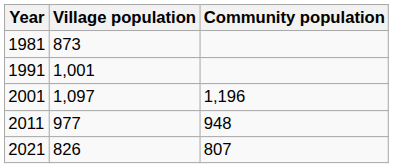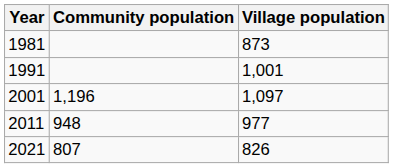columns swapped: Community population <-> Village population
